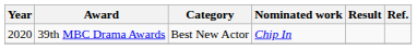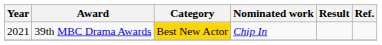39th MBC Drama Awards | Year: 2020 -> 2021
39th MBC Drama Awards | Category: no background -> gold background
